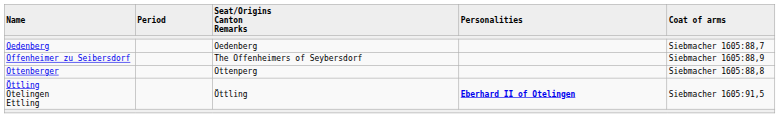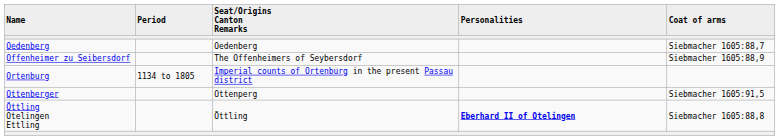+ row: Ortenburg | 1134 to 1805 | Imperial counts of Ortenburg in the present Passau district
Ottenberger | Coat of arms: Siebmacher 1605:88,8 -> Siebmacher 1605:91,5
Öttling Otelingen Ettling | Coat of arms: Siebmacher 1605:91,5 -> Siebmacher 1605:88,8
